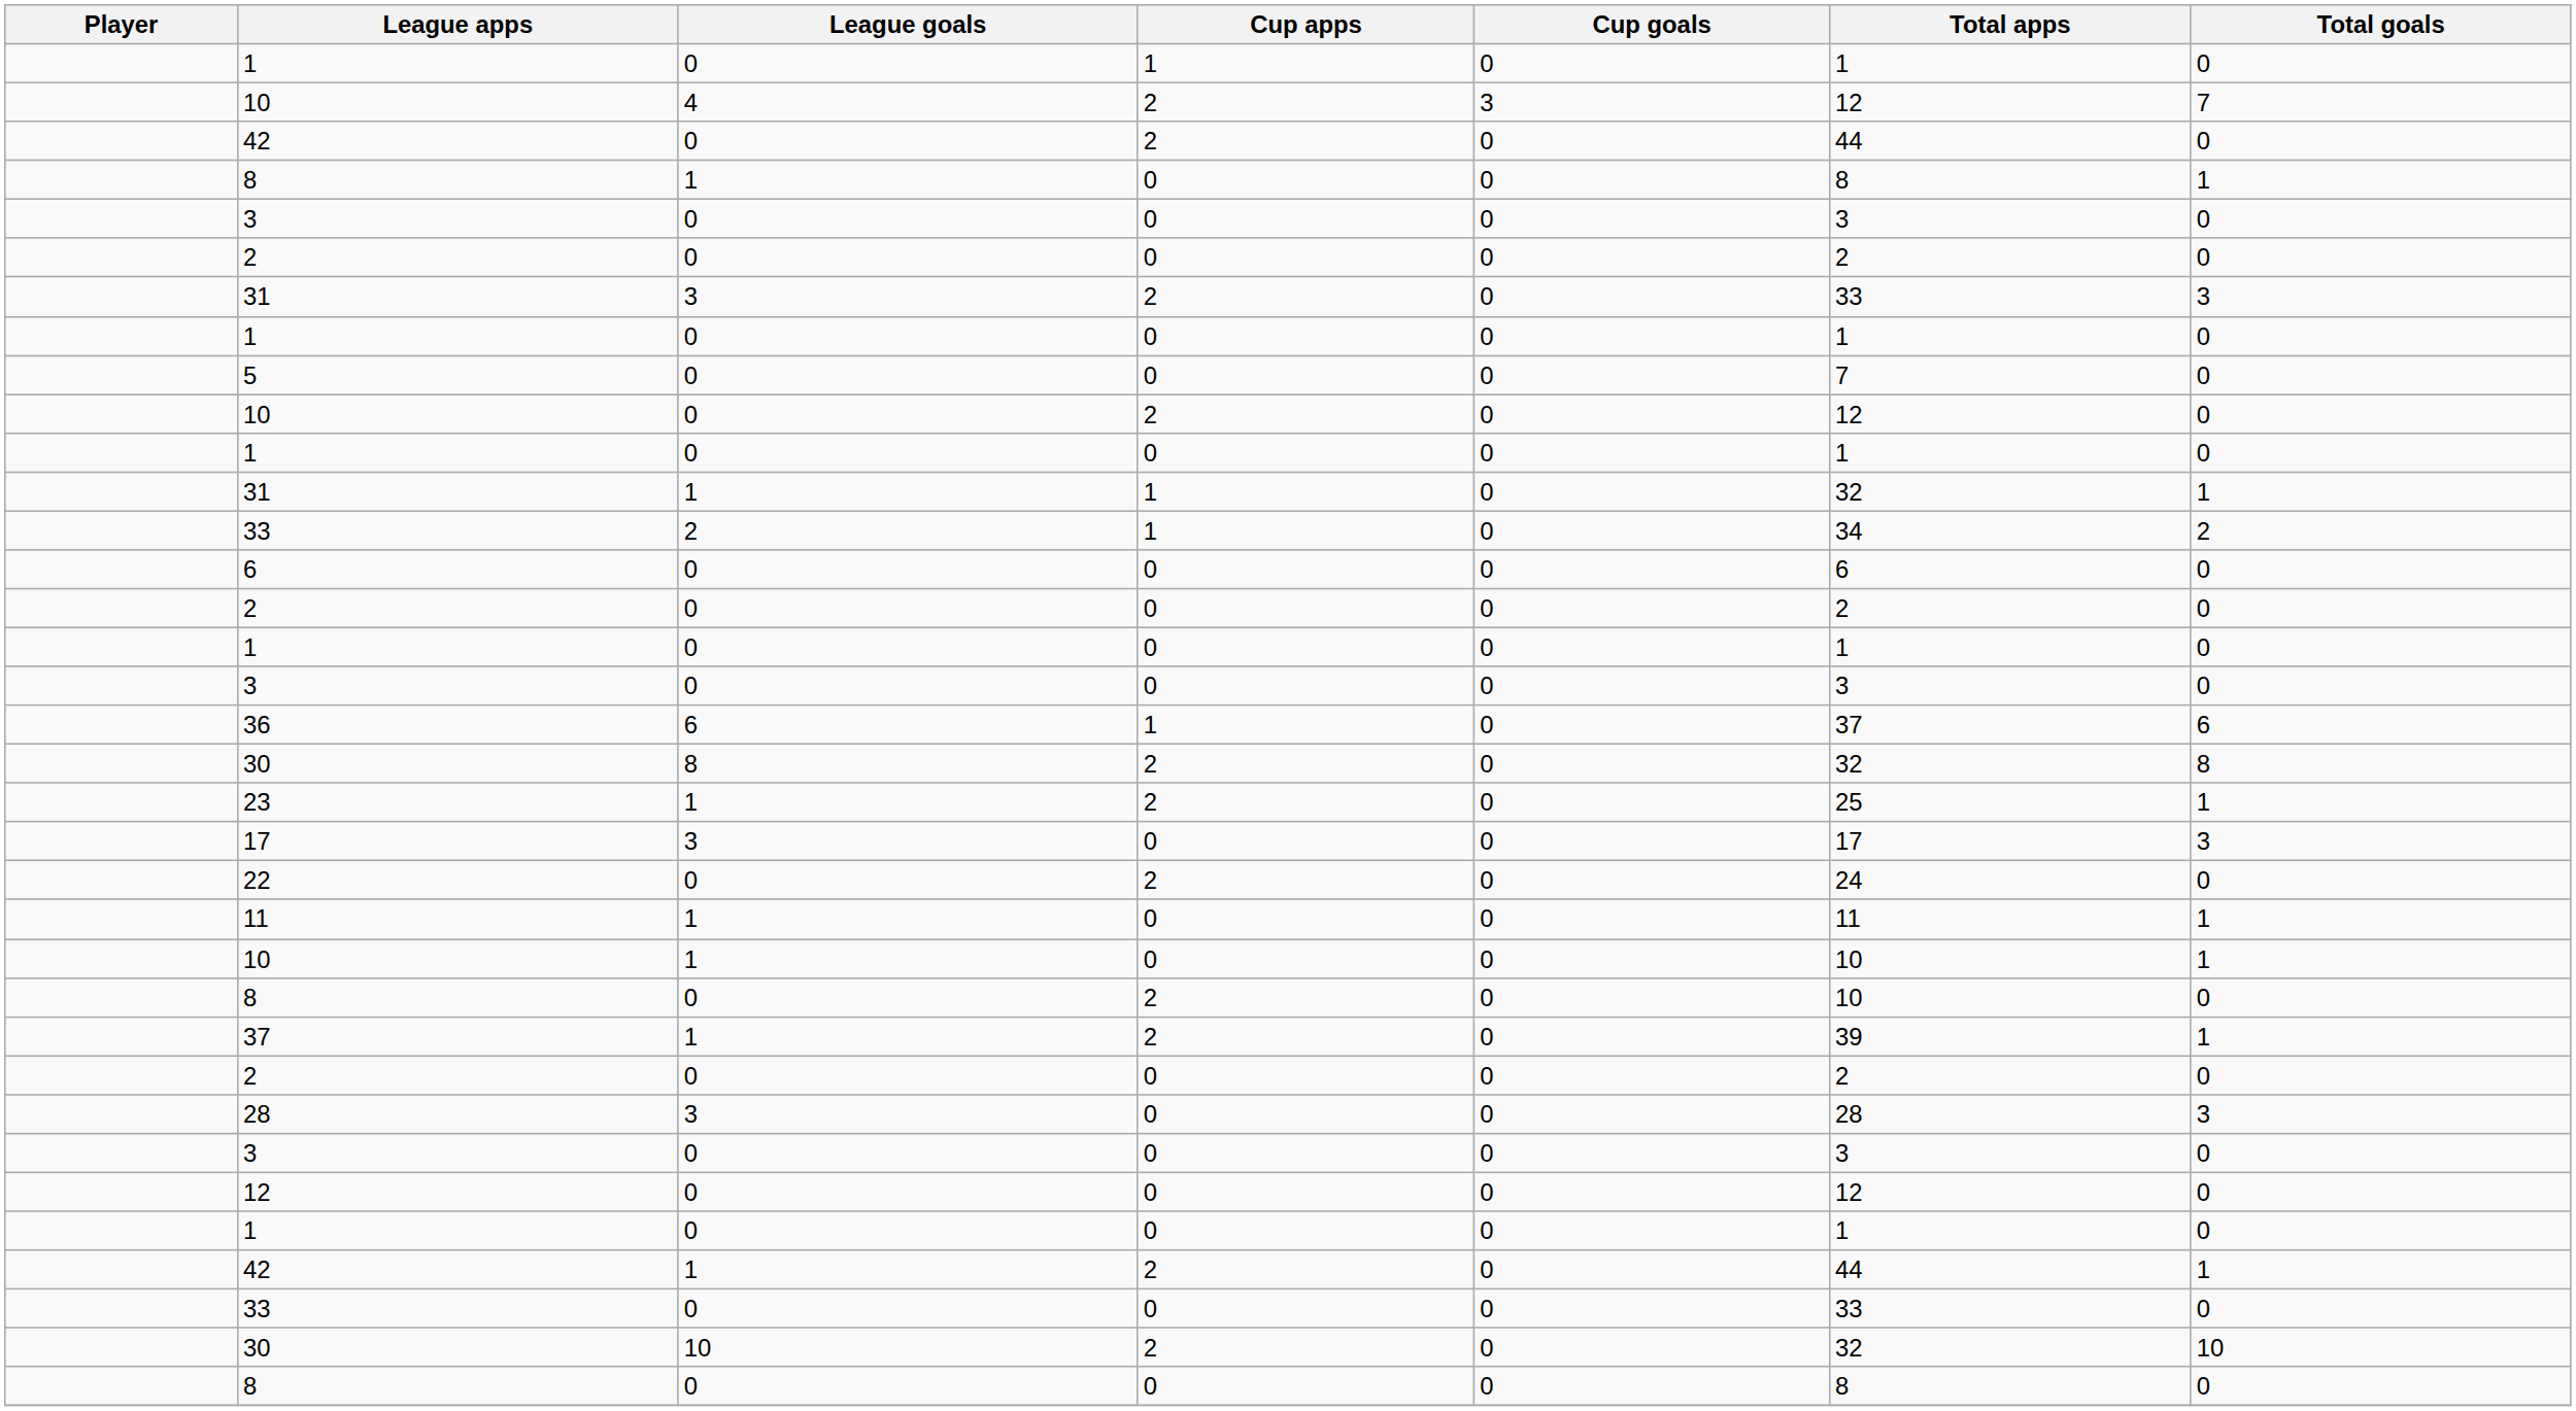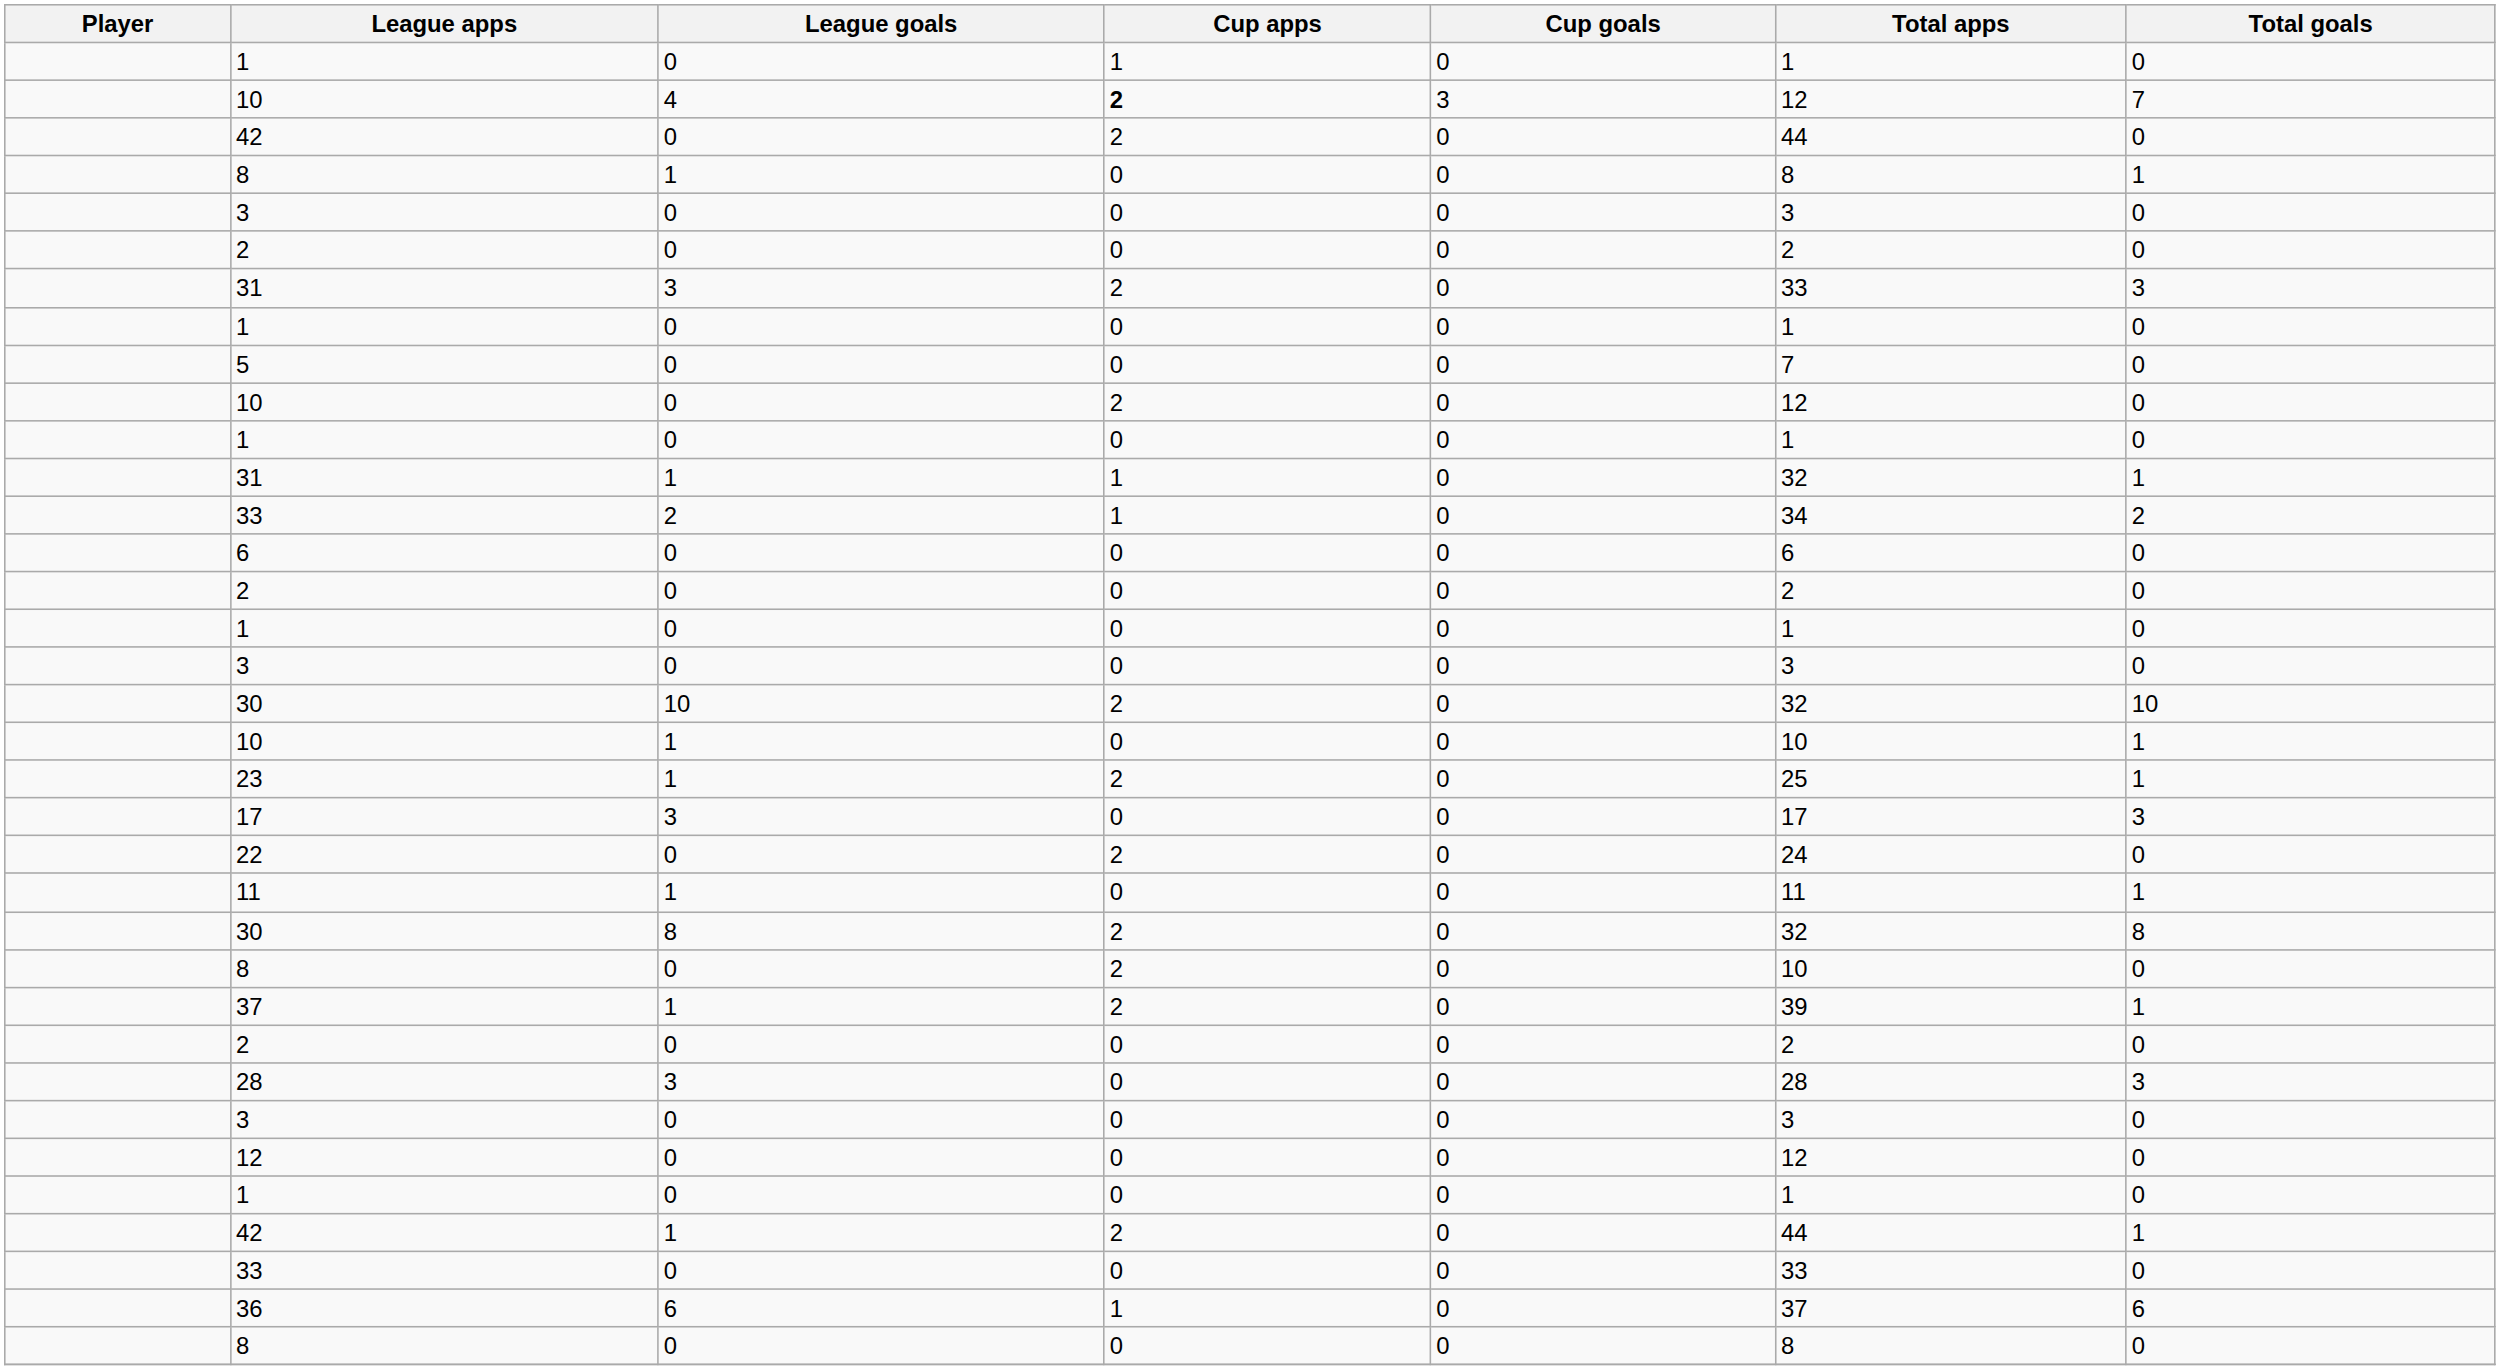10 / 4 | Cup apps: normal -> bold
rows swapped: 30 / 10 <-> 36
rows swapped: 10 / 1 <-> 30 / 8
